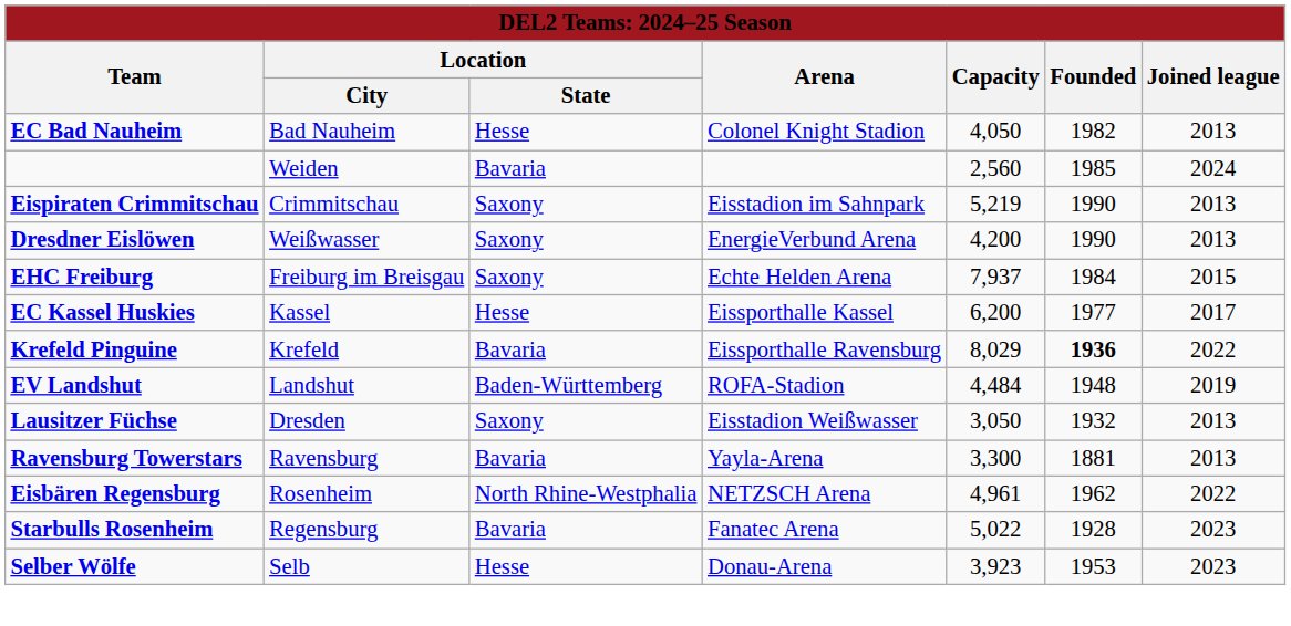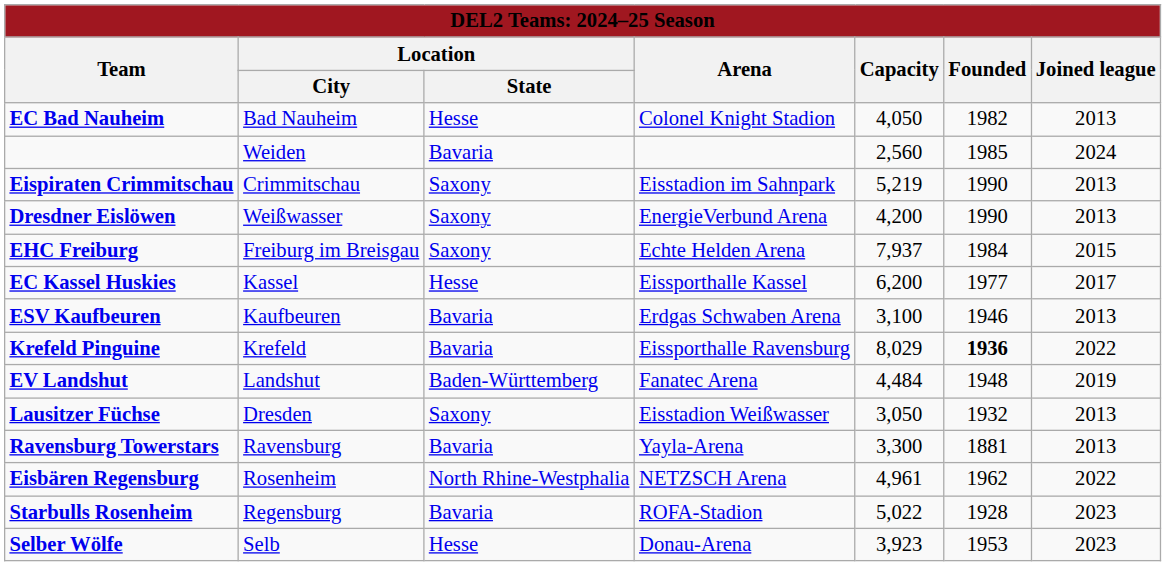+ row: ESV Kaufbeuren | Kaufbeuren | Bavaria | Erdgas Schwaben Arena | 3,100 | 1946 | 2013
EV Landshut | Arena: ROFA-Stadion -> Fanatec Arena
Starbulls Rosenheim | Arena: Fanatec Arena -> ROFA-Stadion
